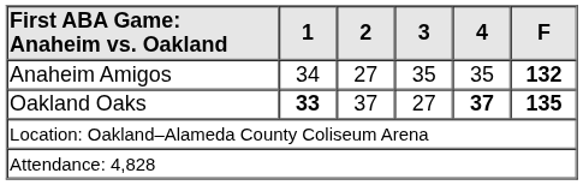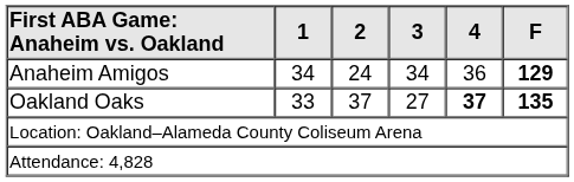Anaheim Amigos | 2: 27 -> 24
Anaheim Amigos | 3: 35 -> 34
Anaheim Amigos | 4: 35 -> 36
Anaheim Amigos | F: 132 -> 129
Oakland Oaks | 1: bold -> normal
